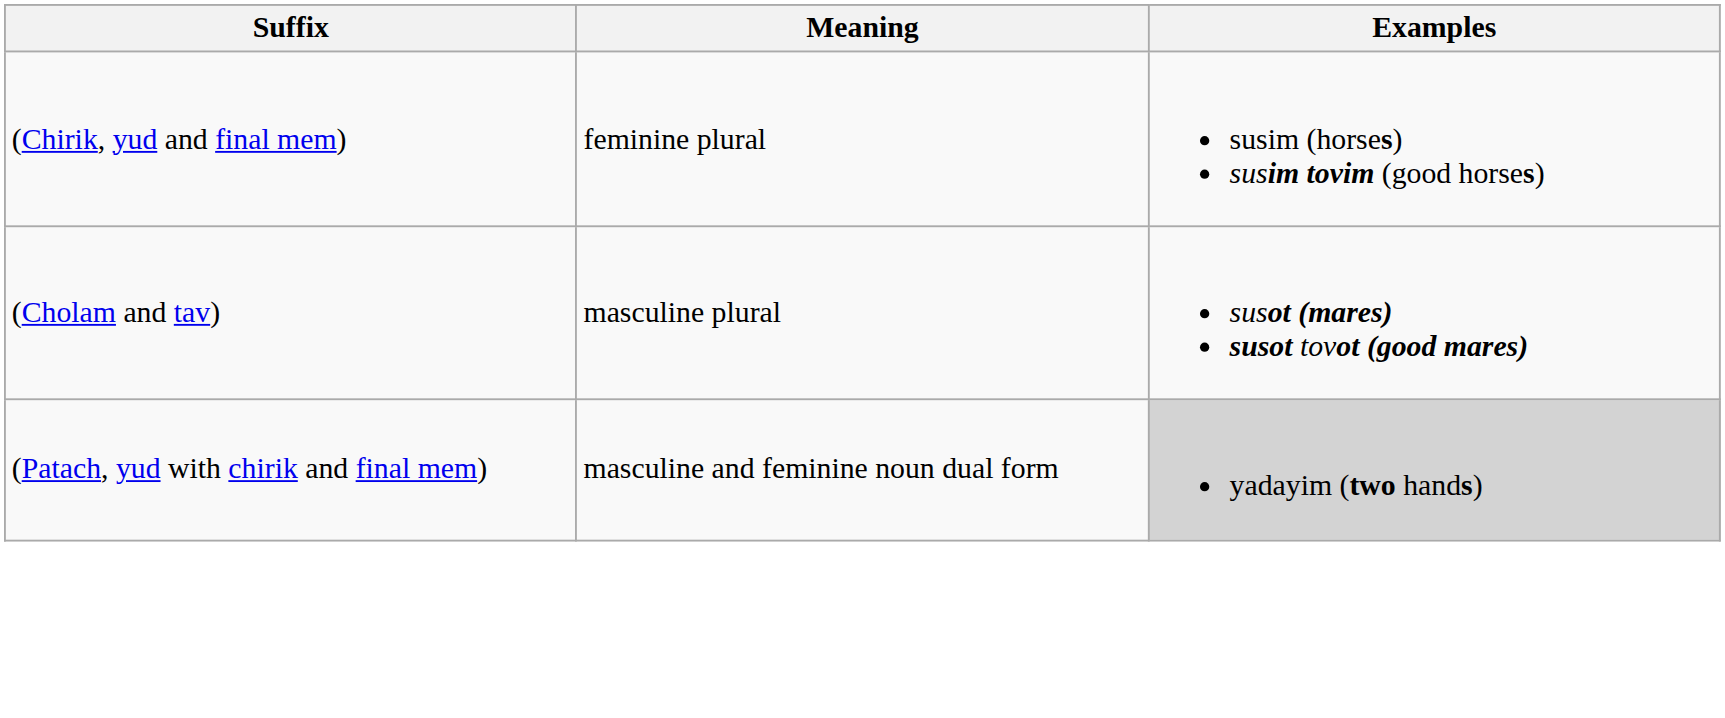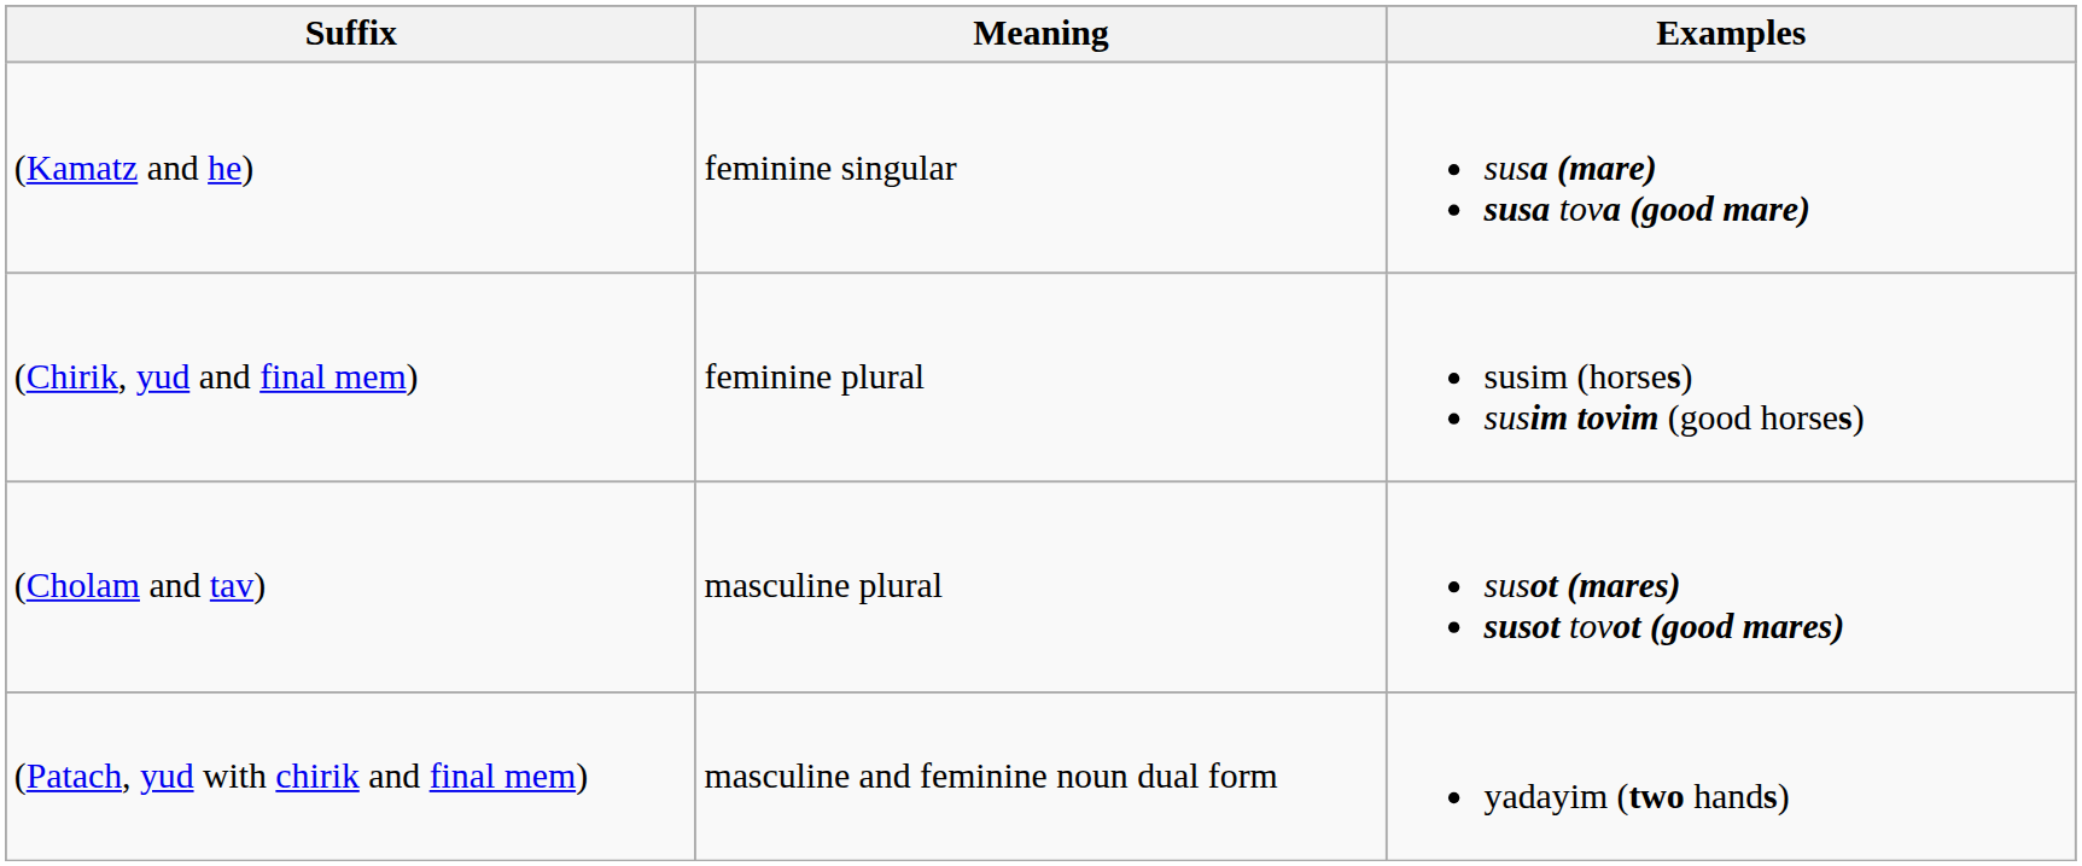+ row: (Kamatz and he) | feminine singular | susa (mare) susa tova (good mare)
(Patach, yud with chirik and final mem) | Examples: lightgrey background -> no background
